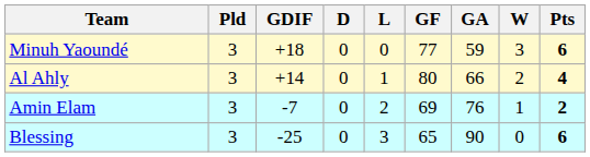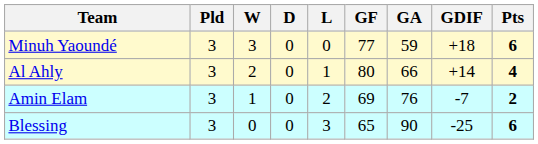columns swapped: W <-> GDIF
